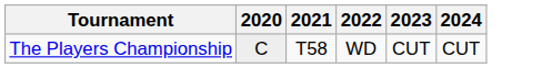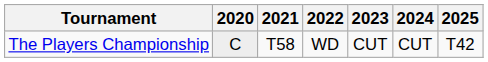+ column: 2025 | T42
